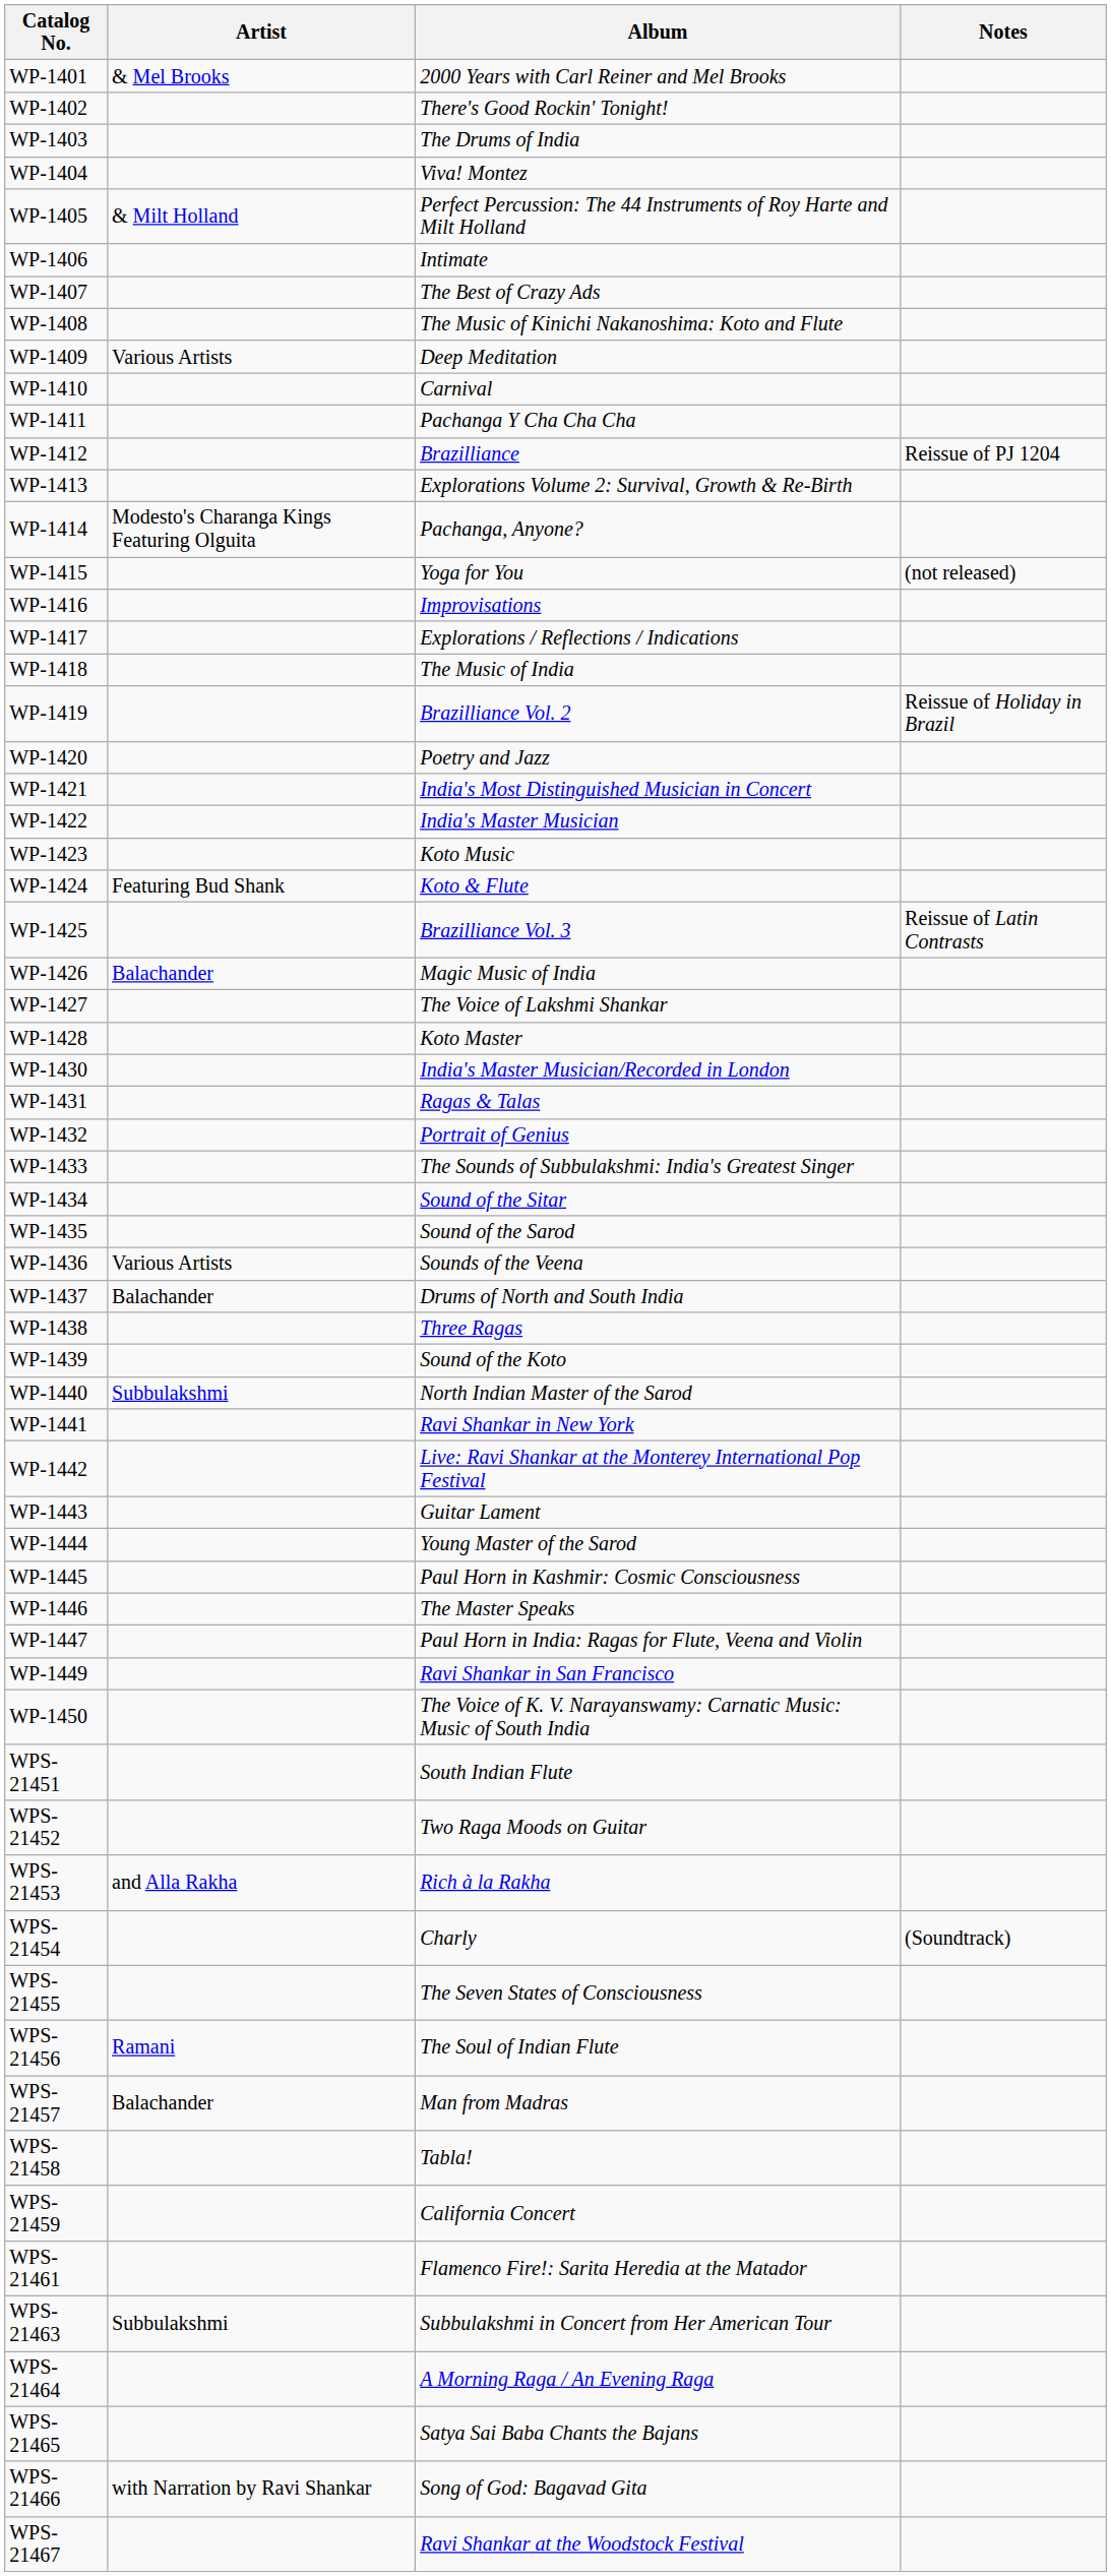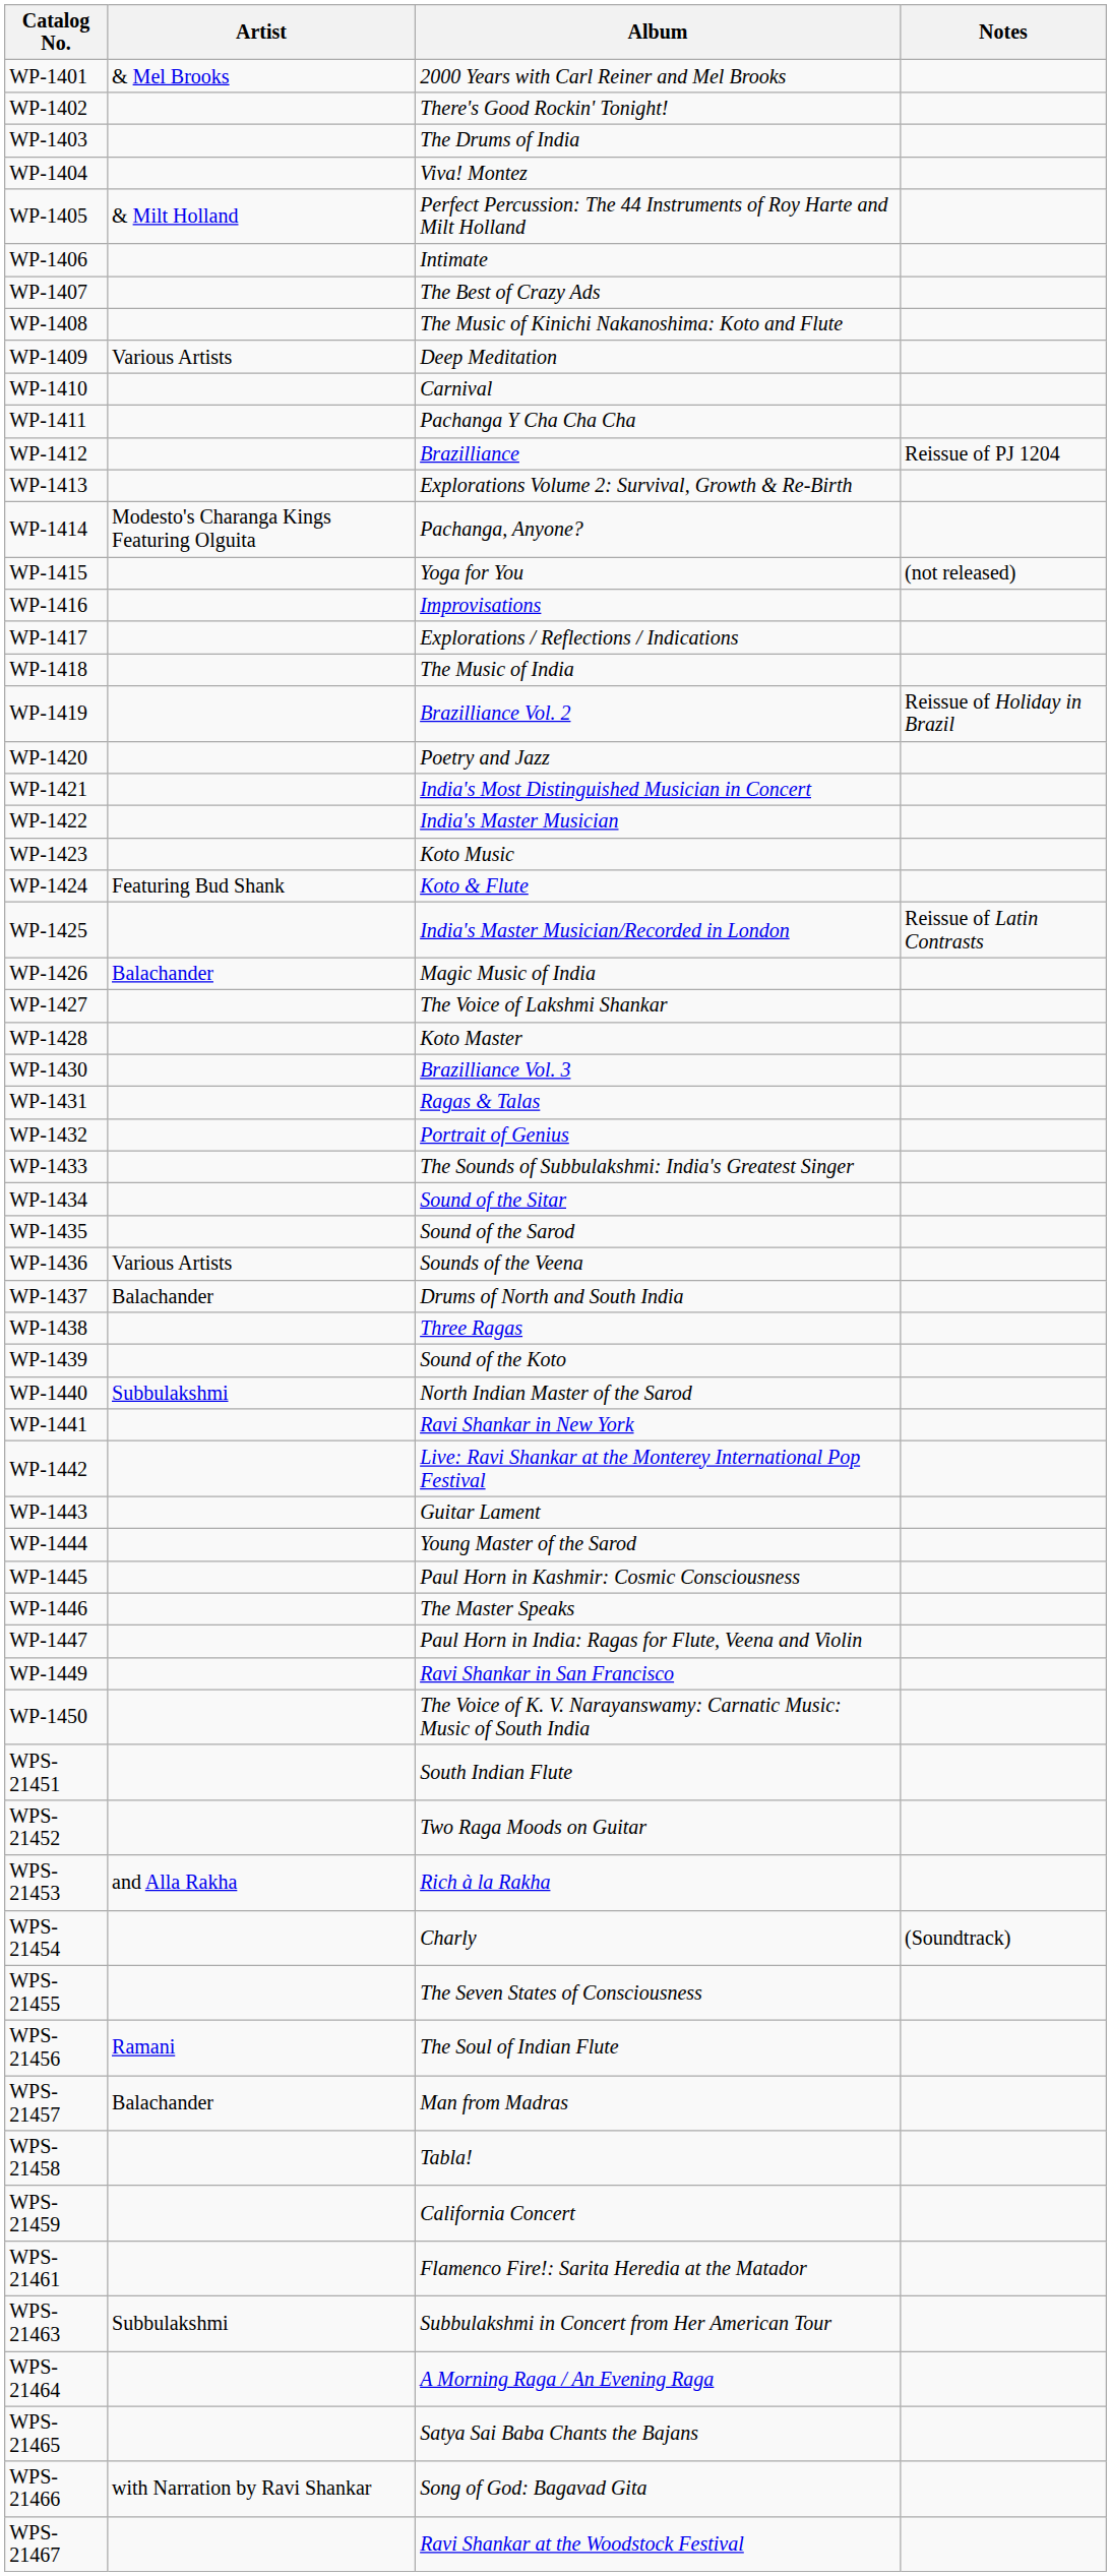WP-1425 | Album: Brazilliance Vol. 3 -> India's Master Musician/Recorded in London
WP-1430 | Album: India's Master Musician/Recorded in London -> Brazilliance Vol. 3
